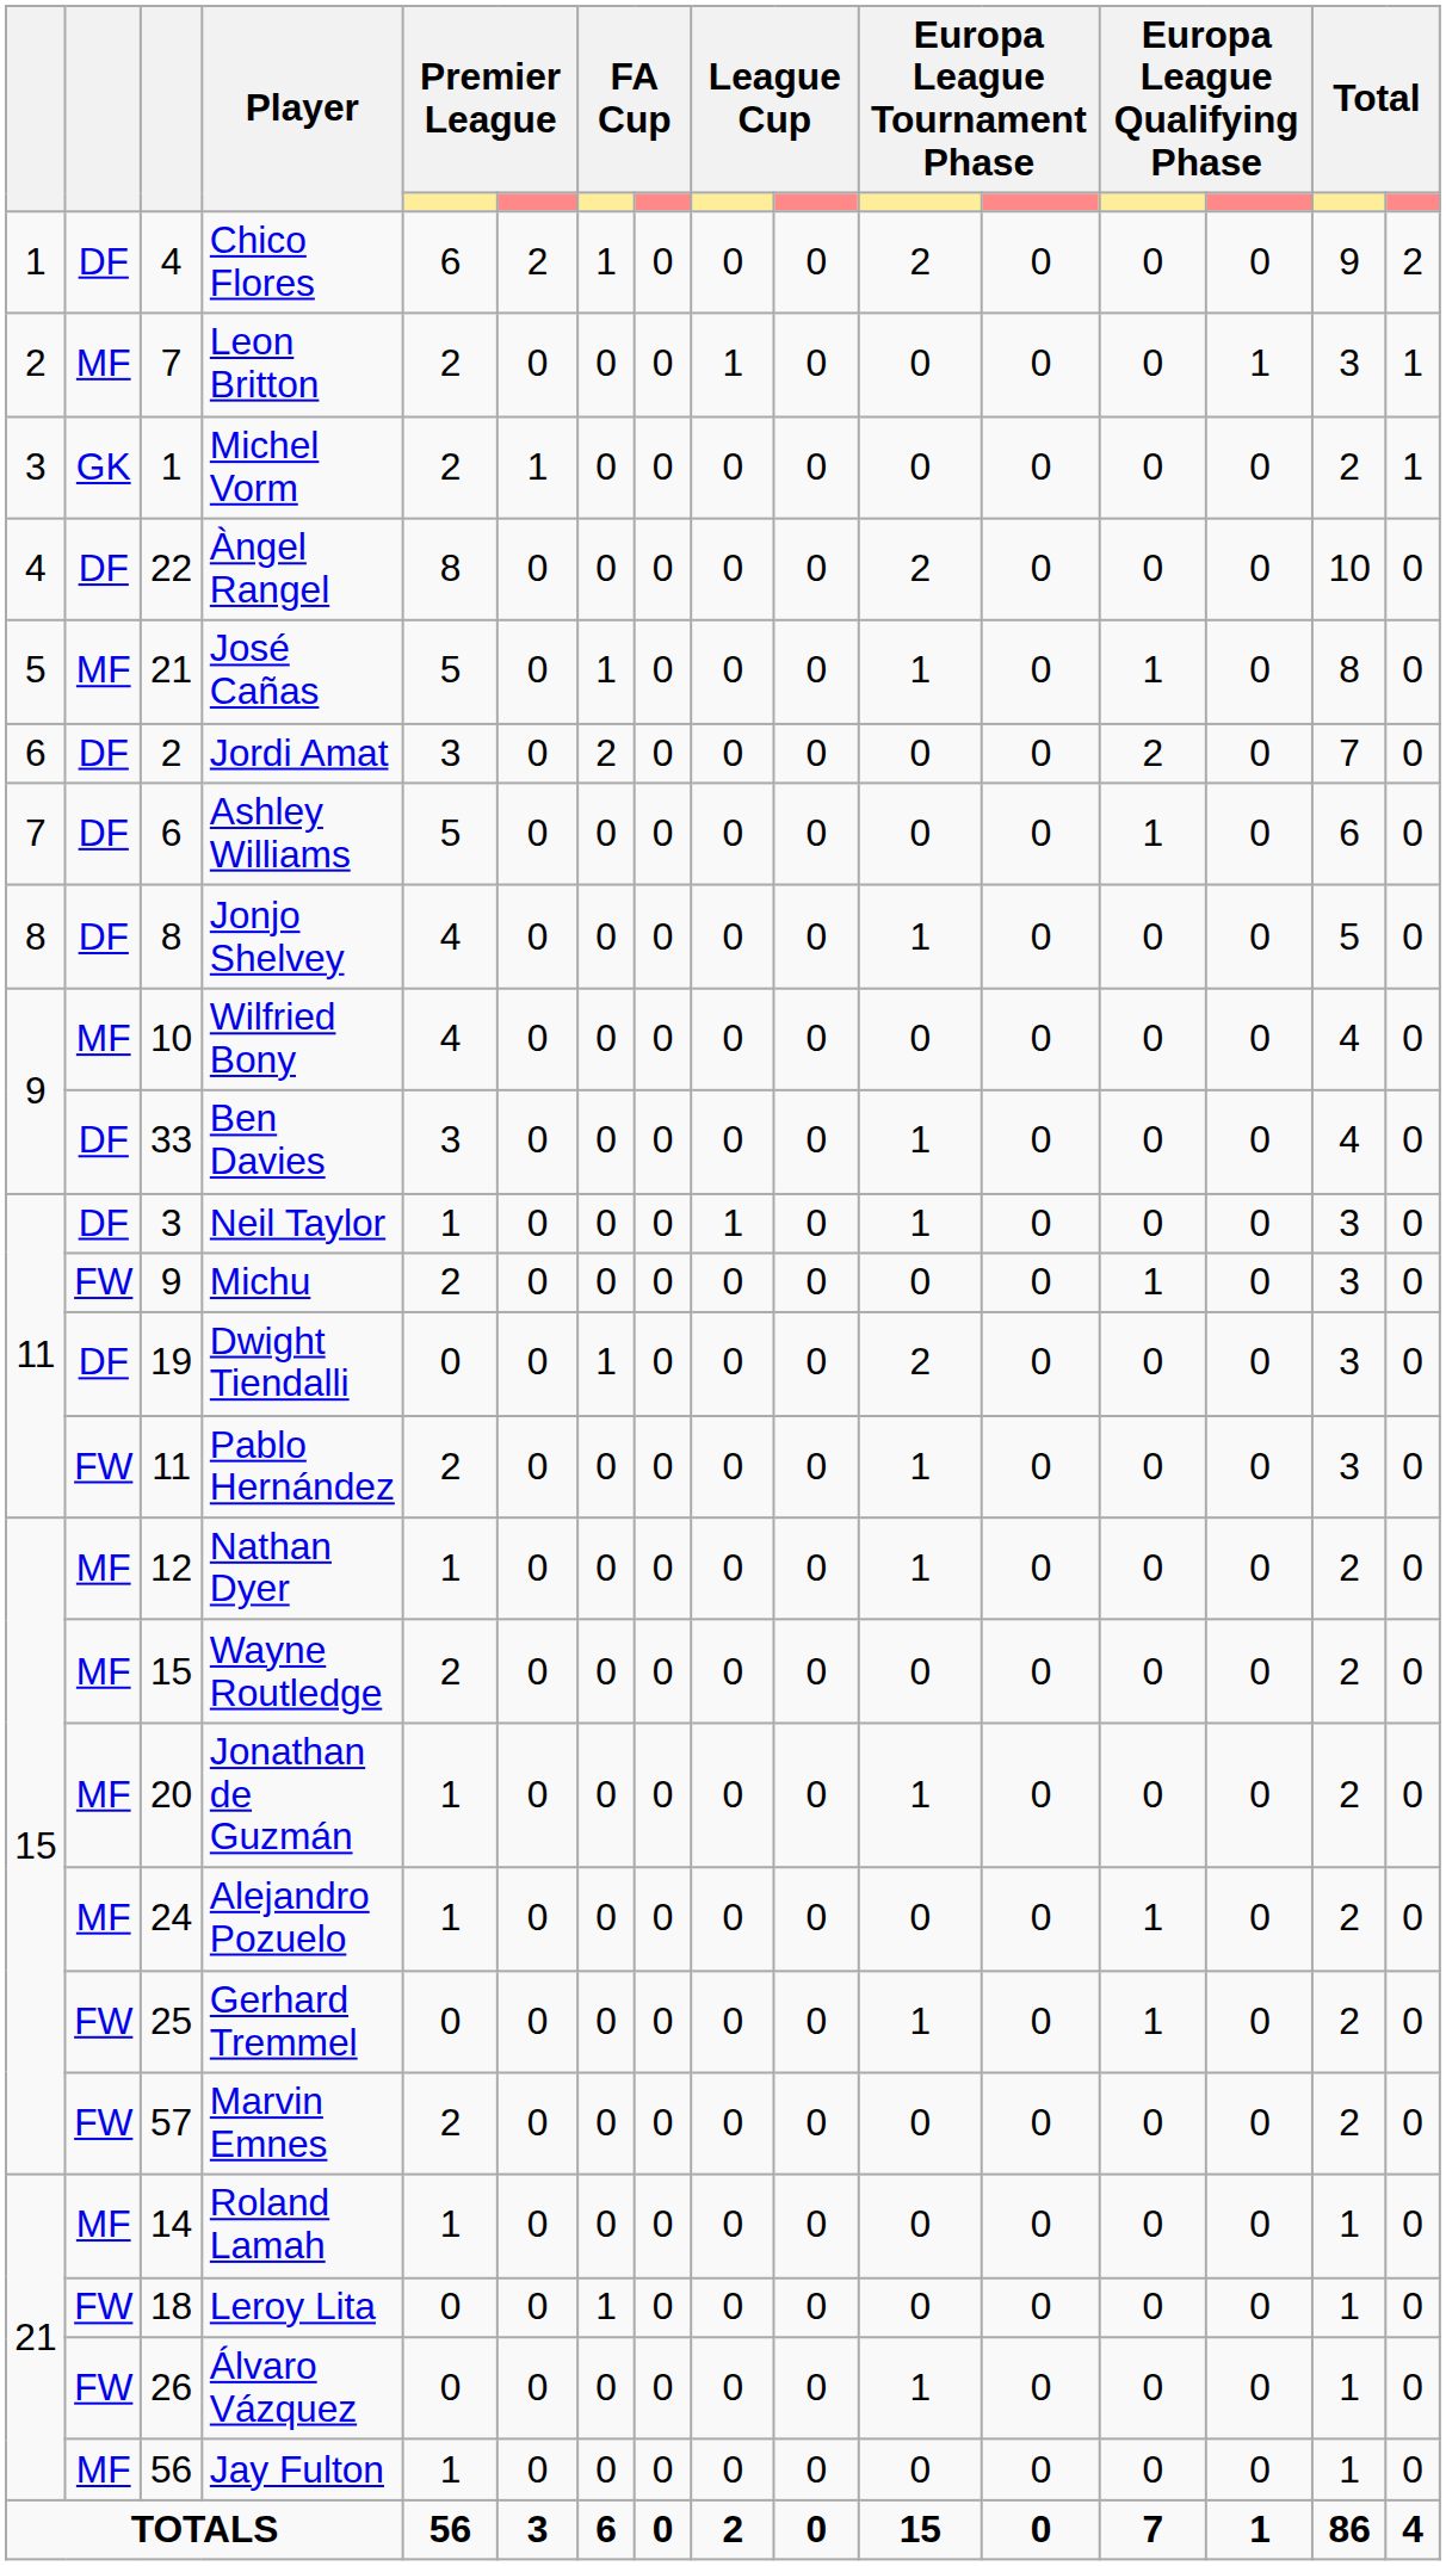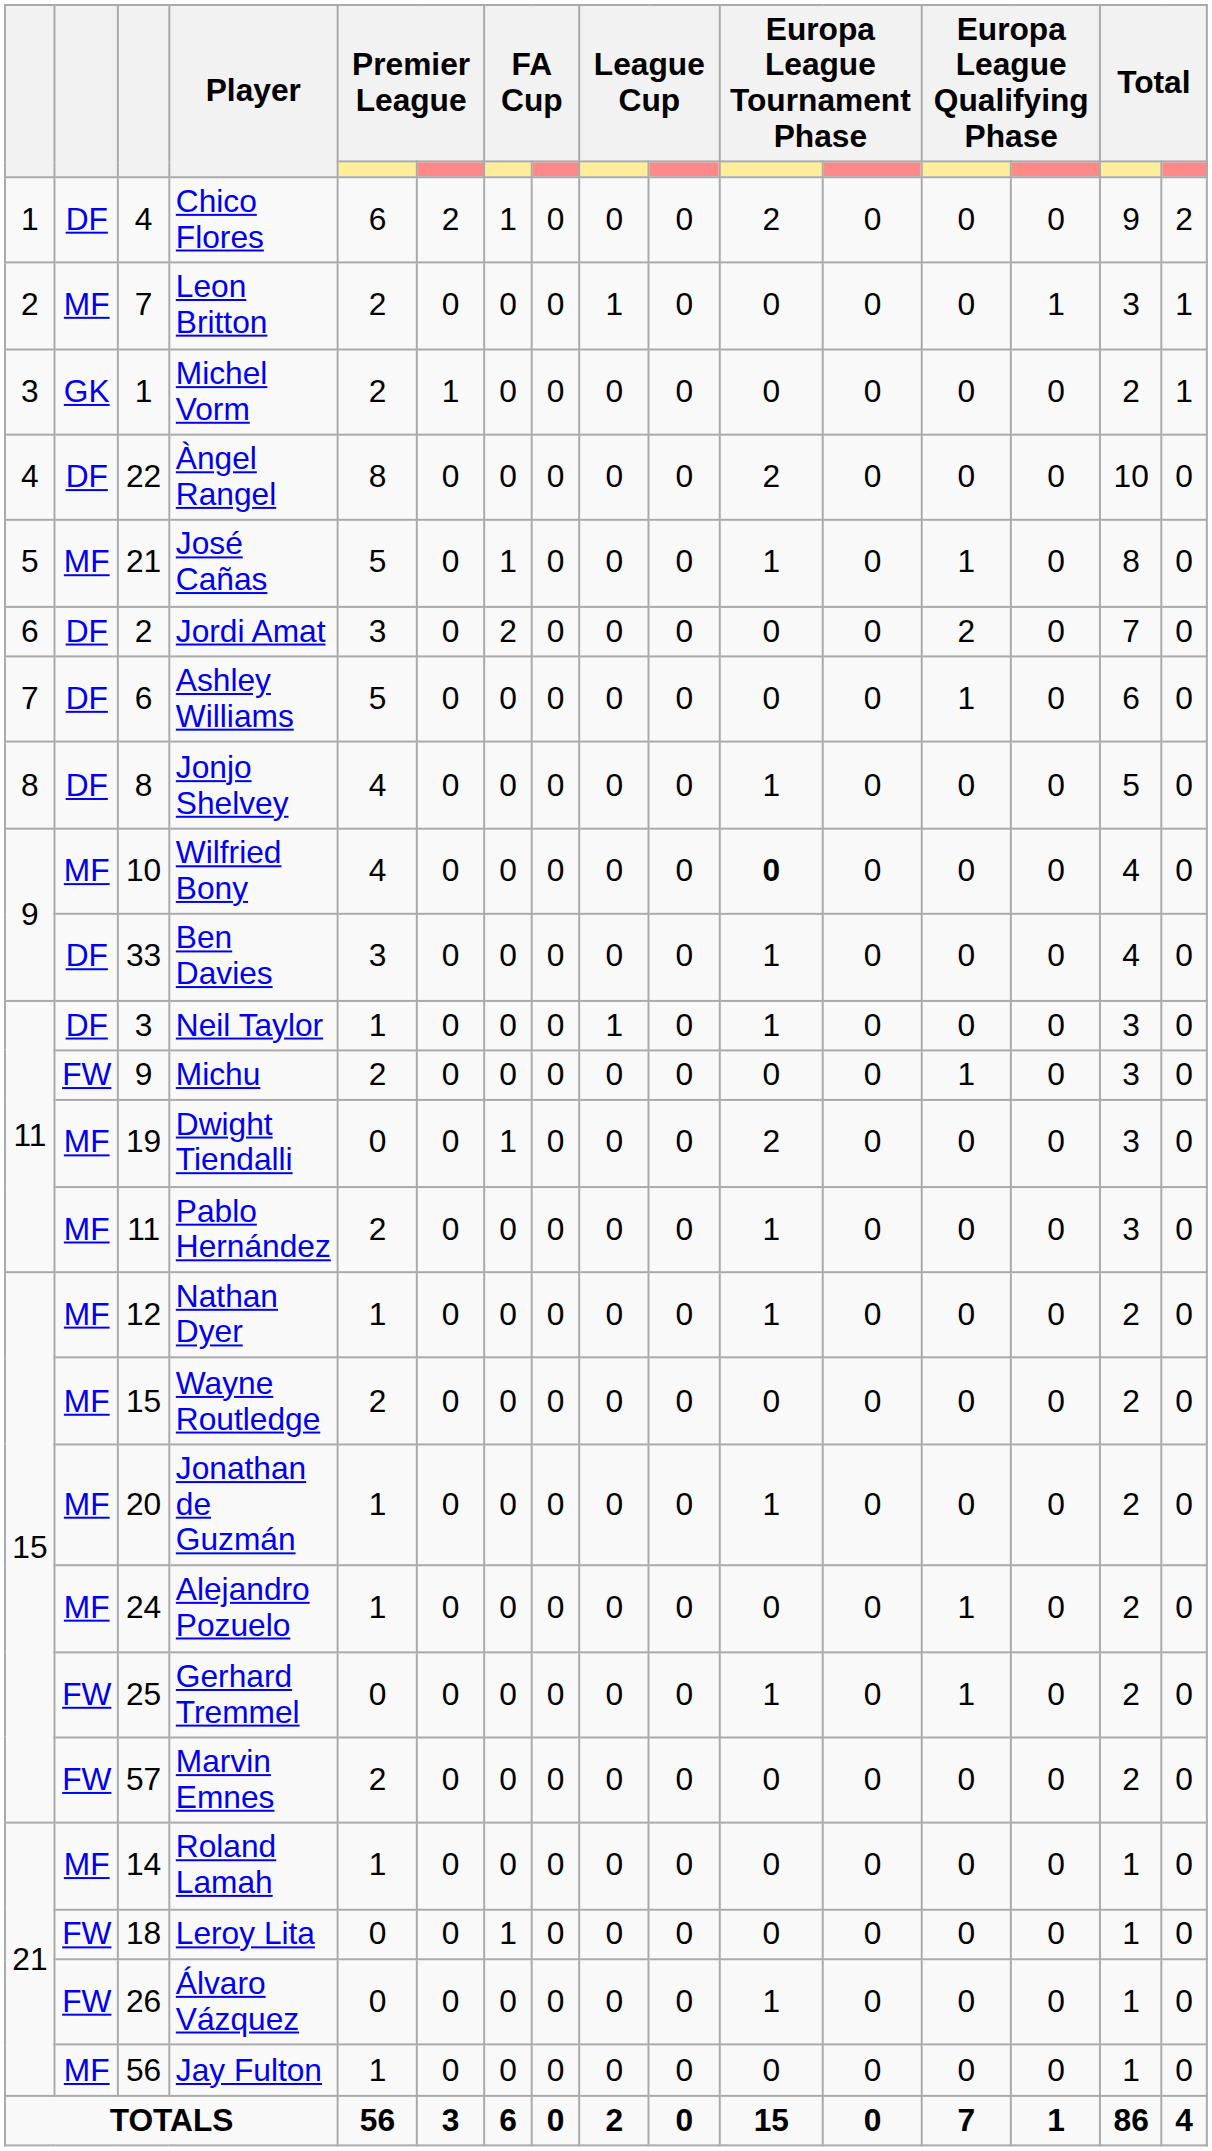Wilfried Bony | column 11: normal -> bold
Dwight Tiendalli | column 2: DF -> MF
Pablo Hernández | column 2: FW -> MF
